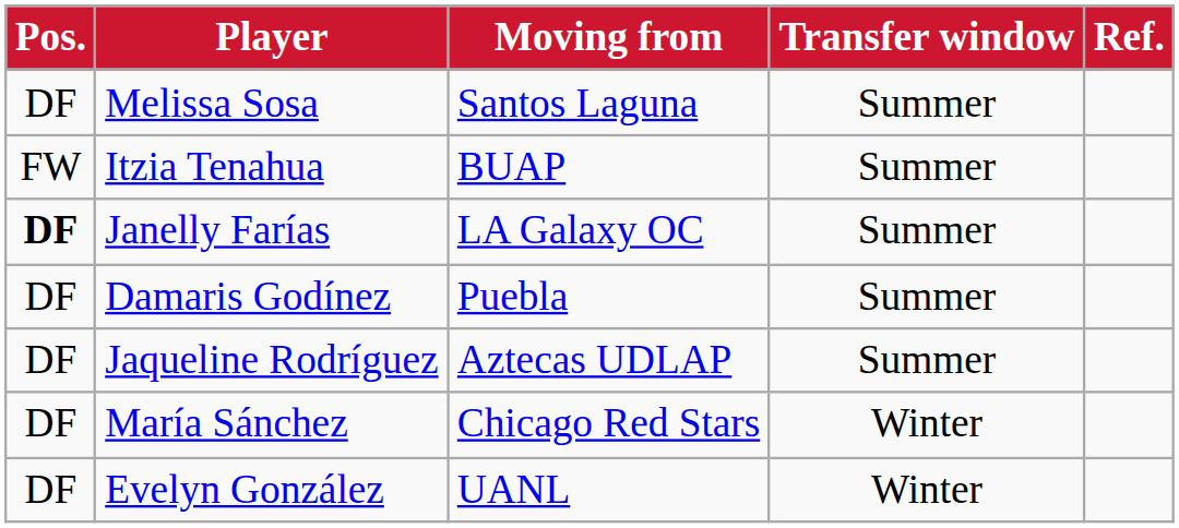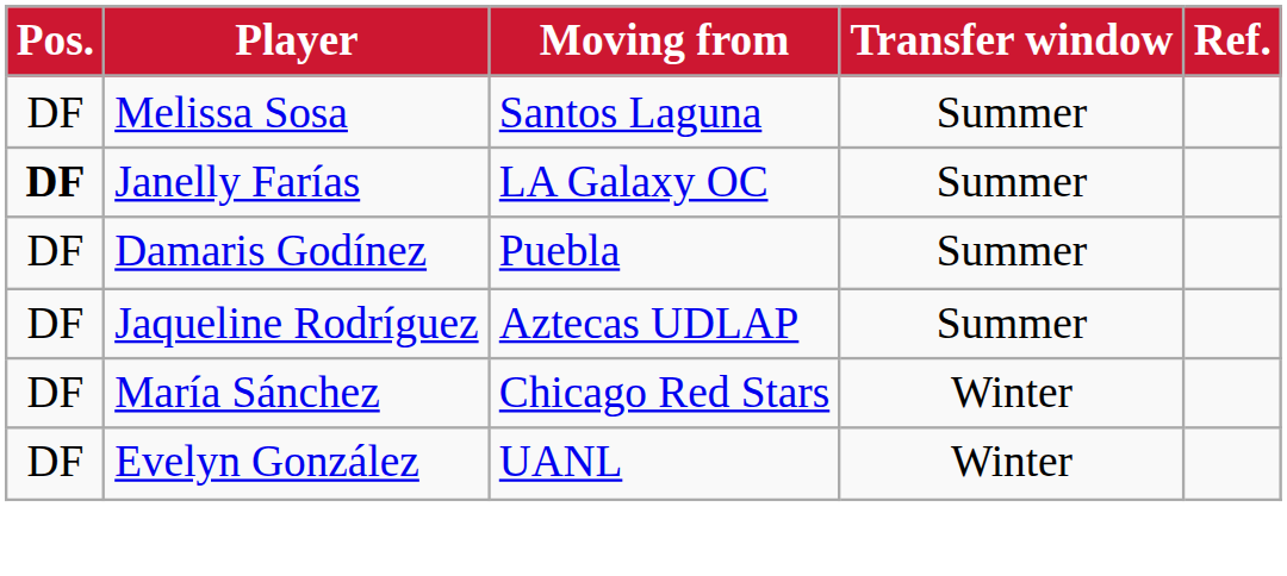- row: FW | Itzia Tenahua | BUAP | Summer
